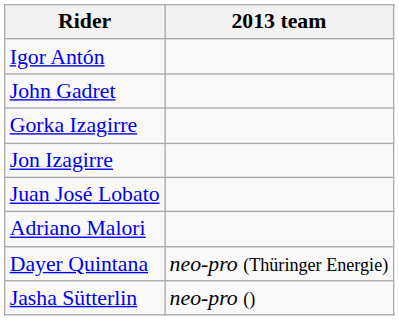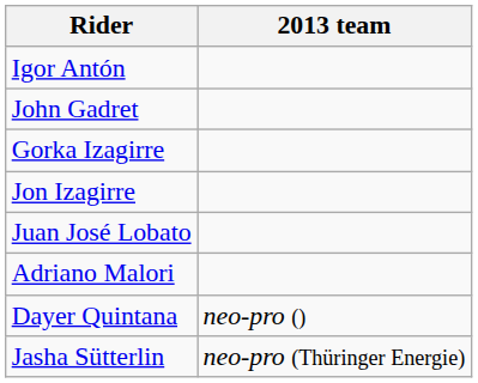Dayer Quintana | 2013 team: neo-pro (Thüringer Energie) -> neo-pro ()
Jasha Sütterlin | 2013 team: neo-pro () -> neo-pro (Thüringer Energie)
